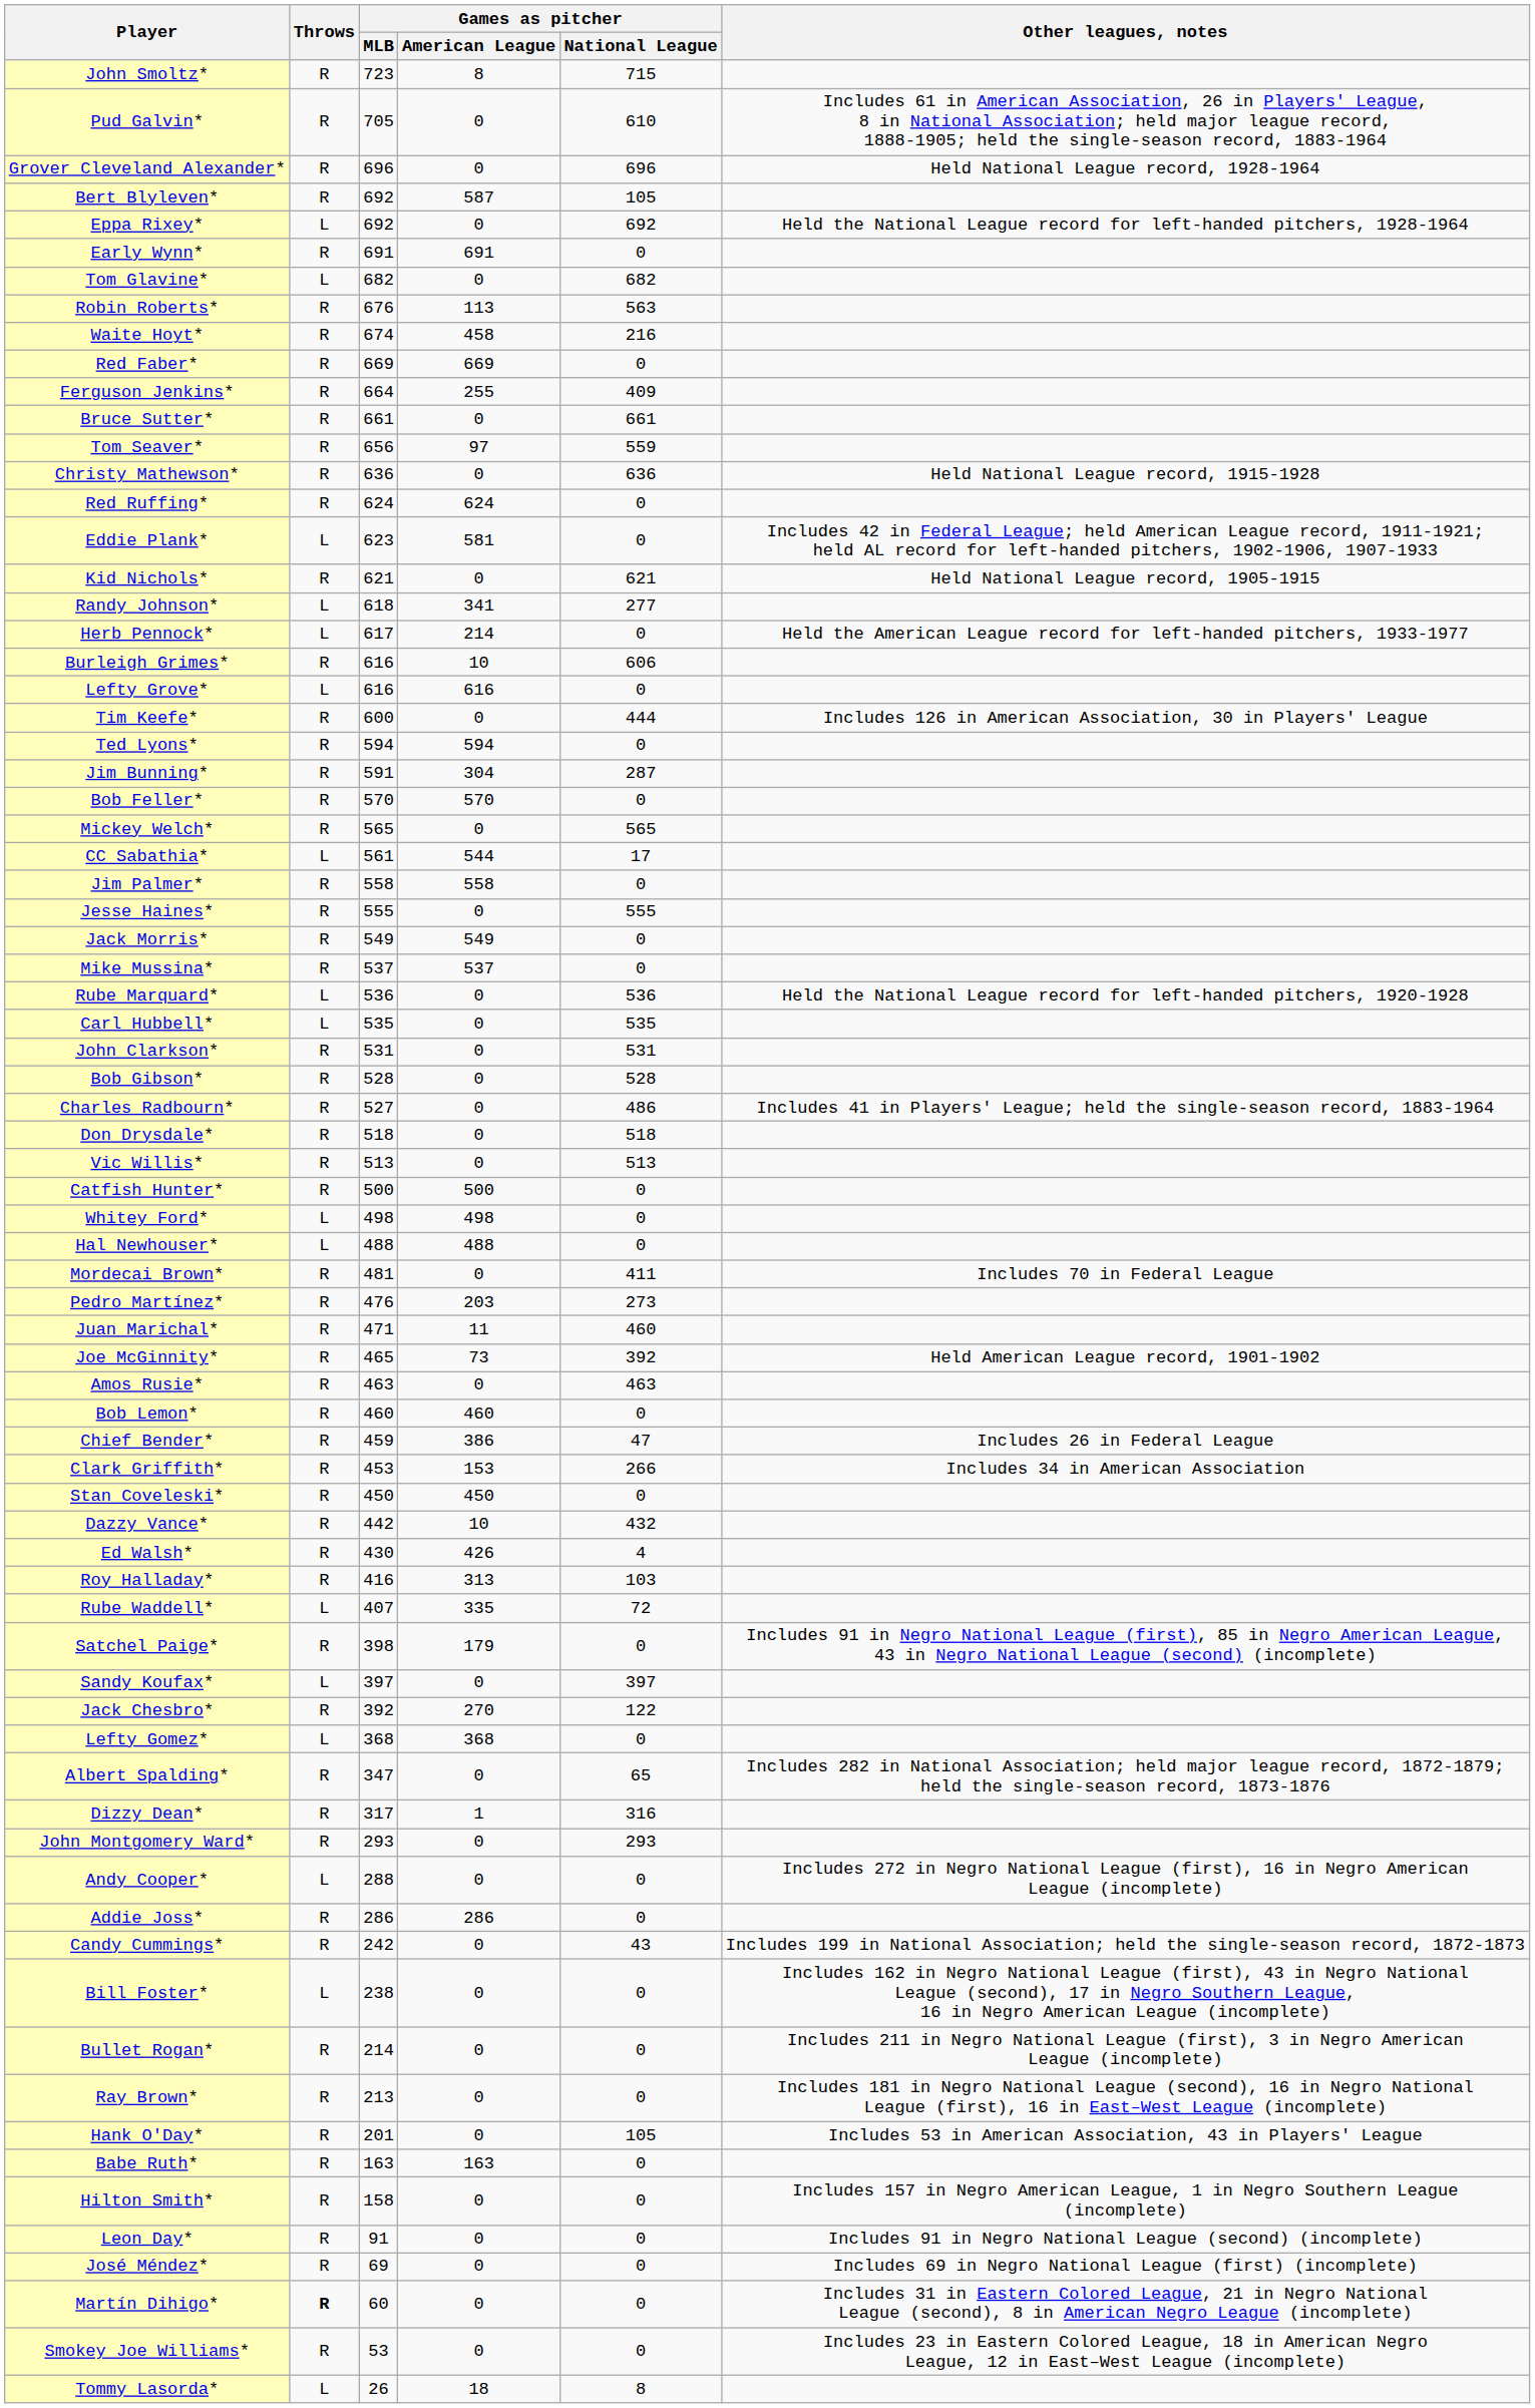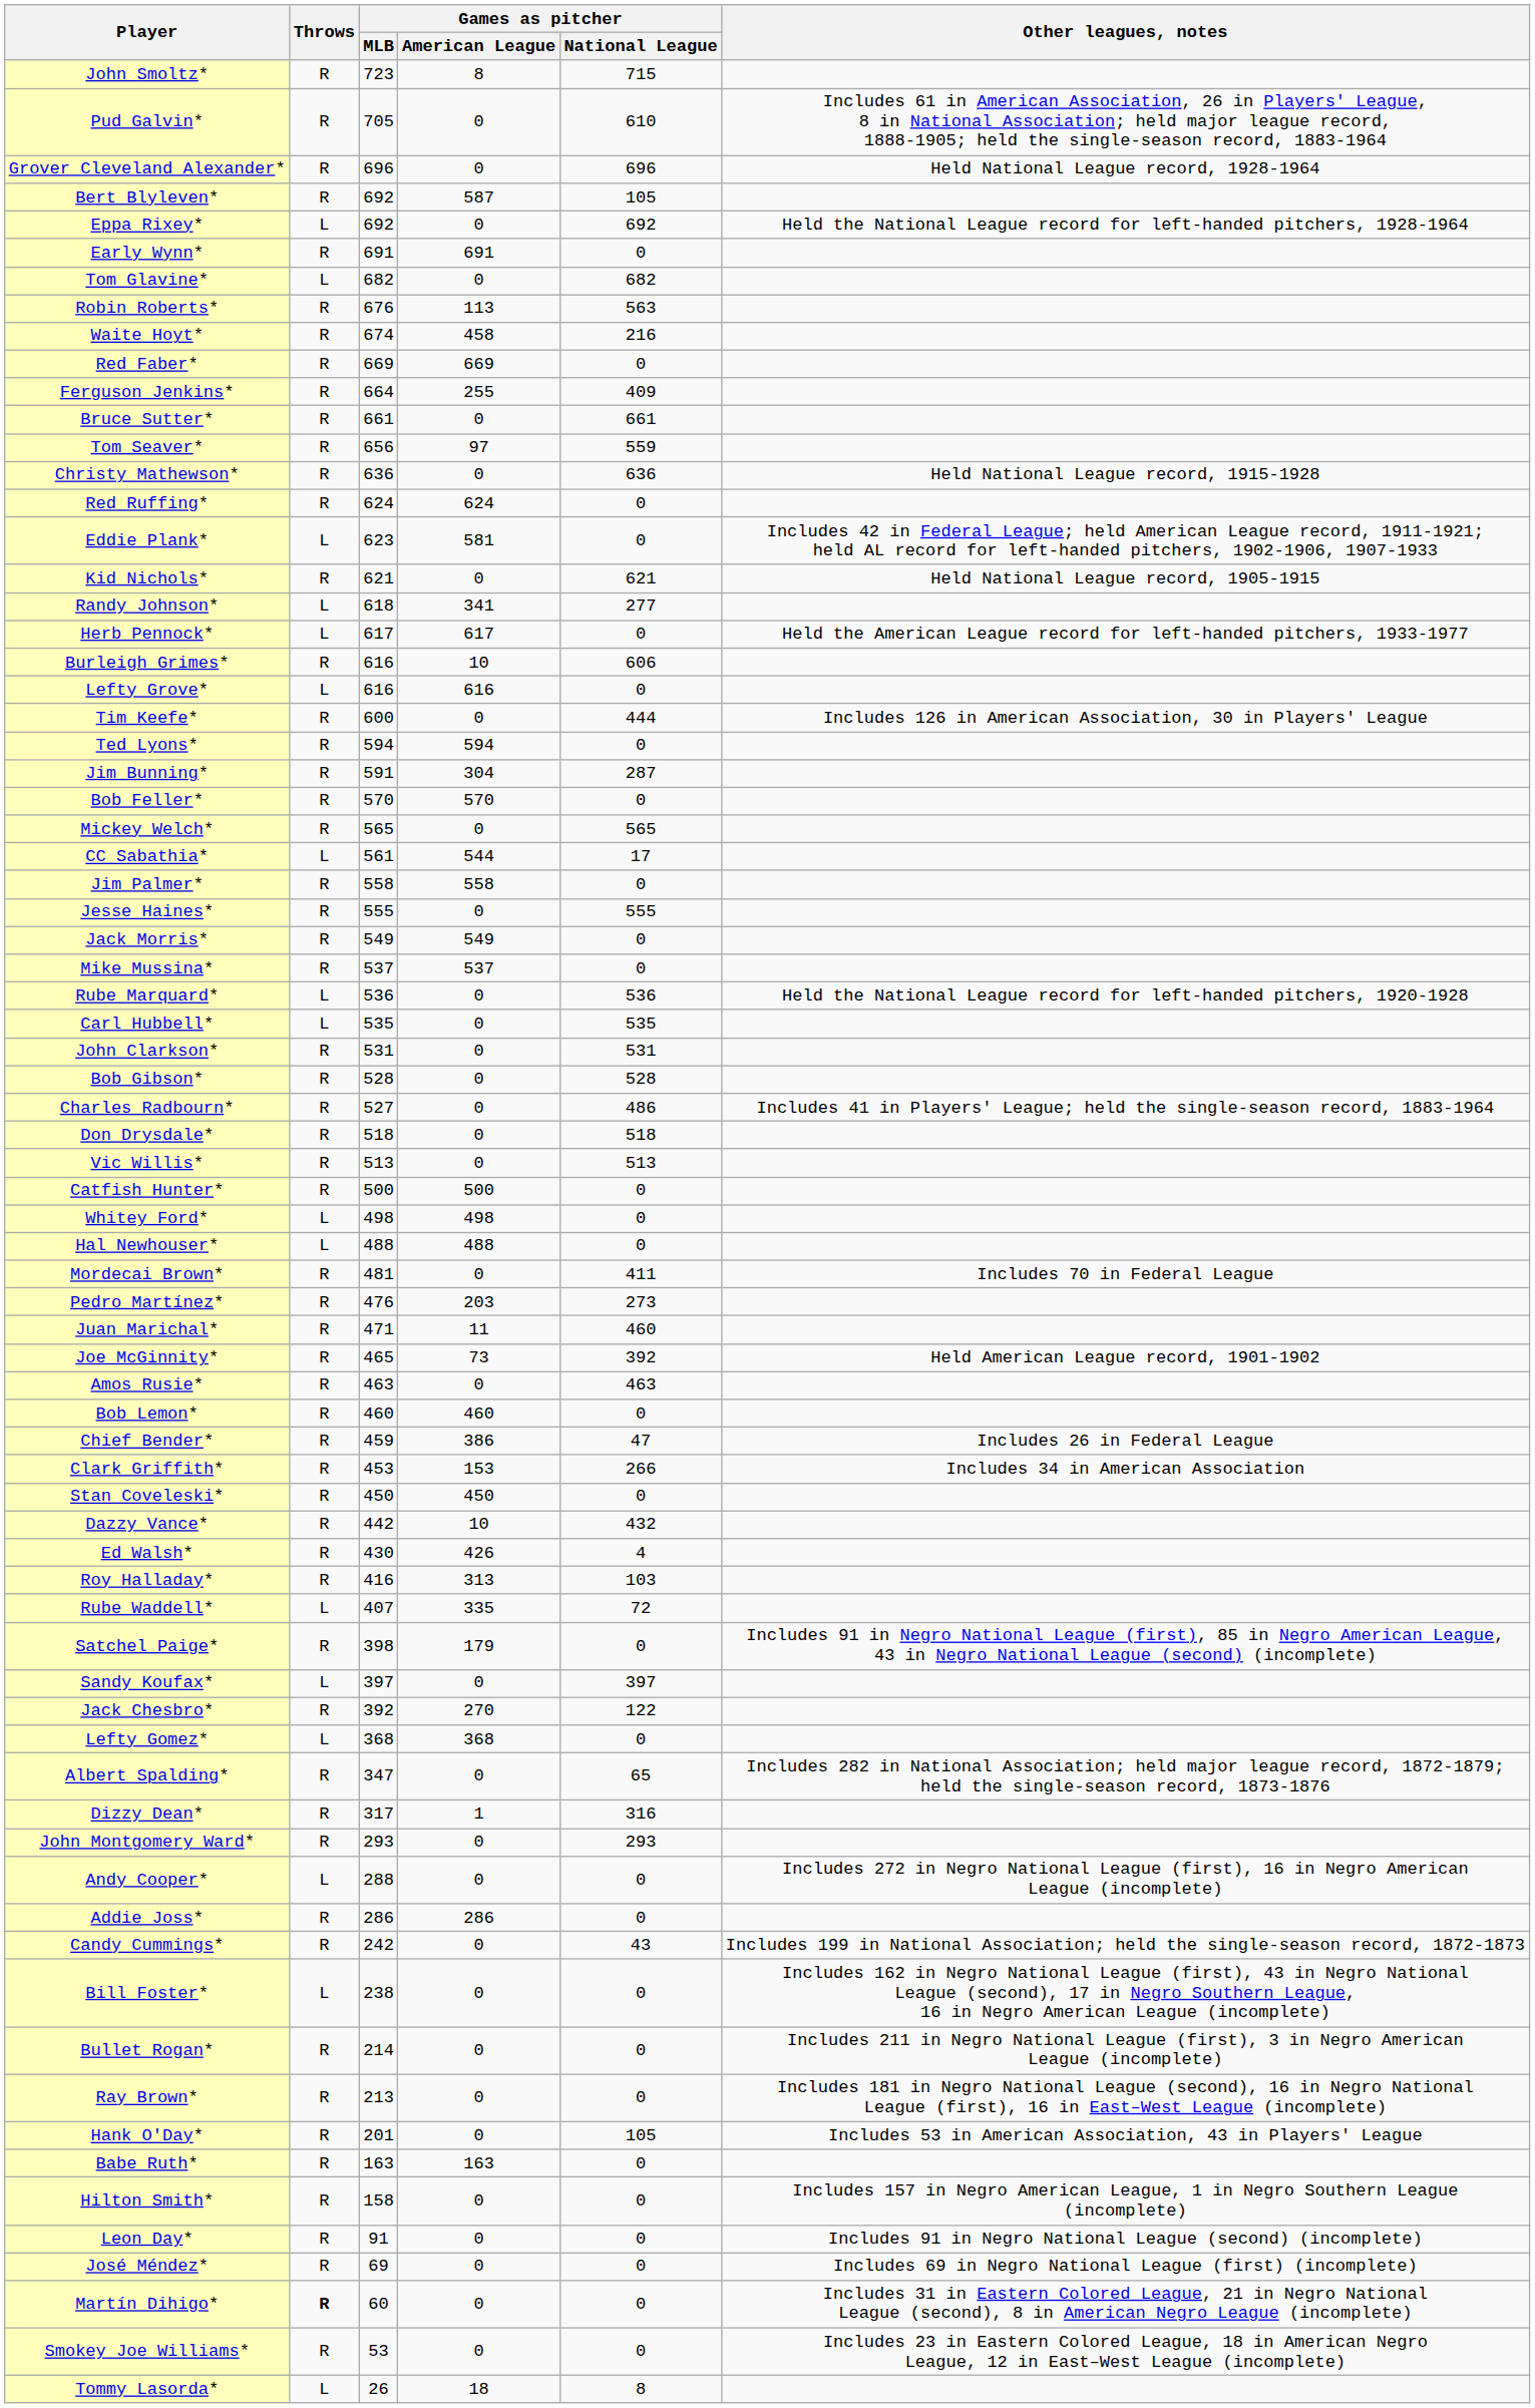Herb Pennock* | Games as pitcher / American League: 214 -> 617
